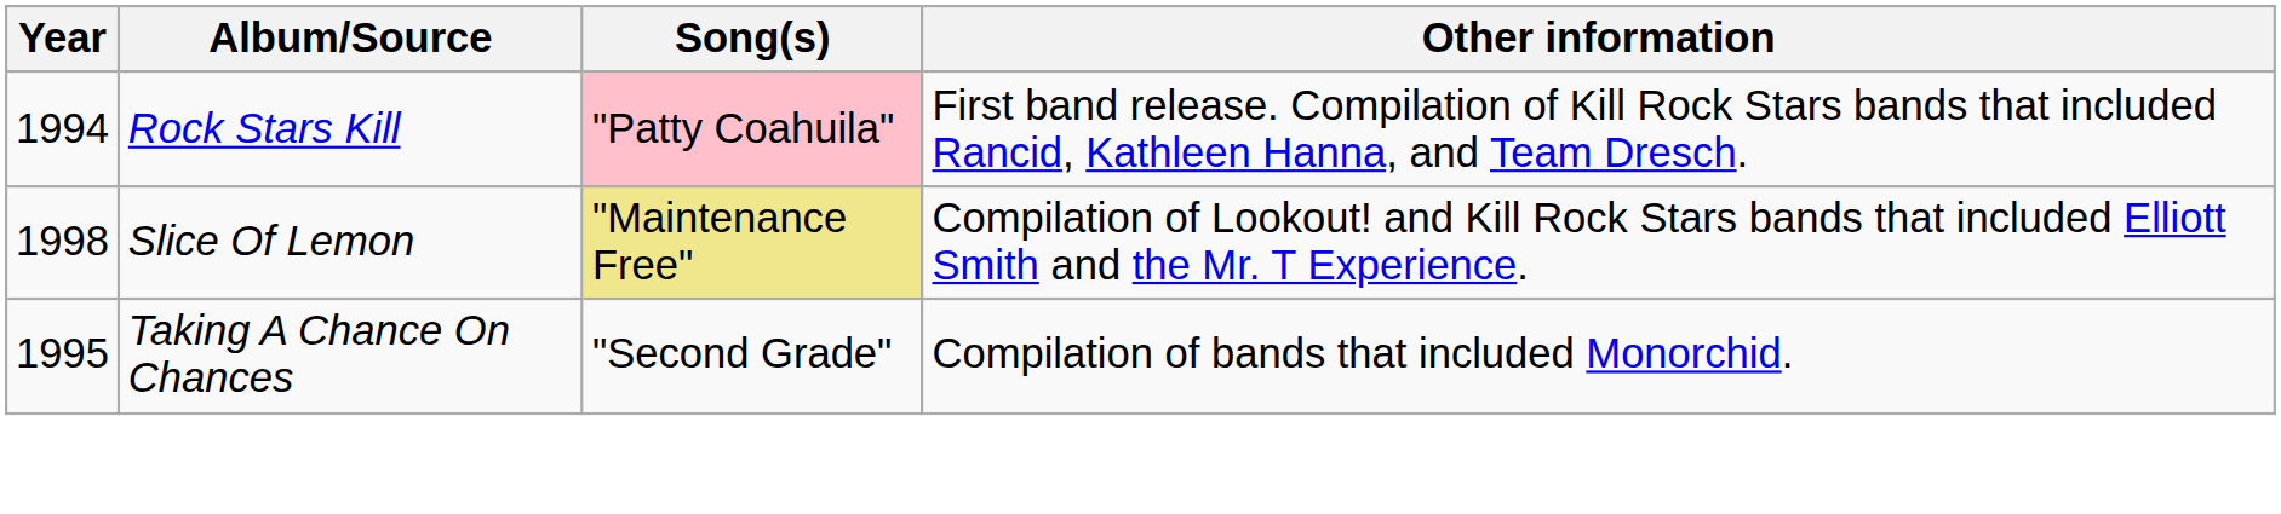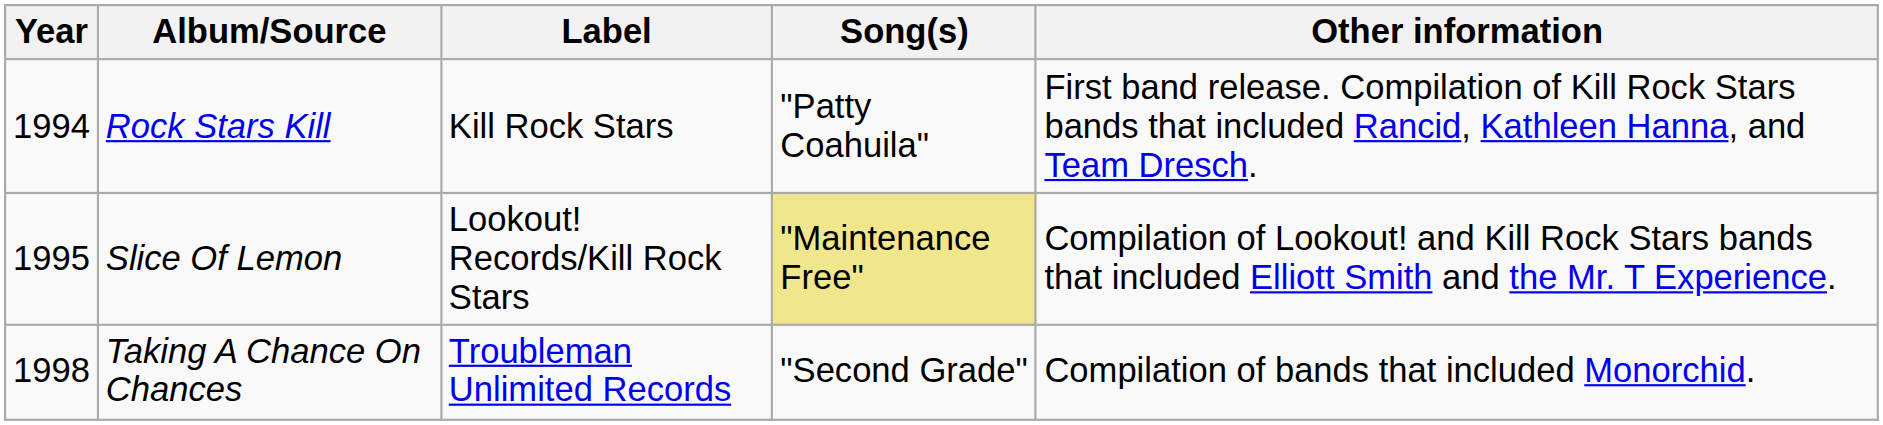+ column: Label | Kill Rock Stars | Lookout! Records/Kill Rock Stars | Troubleman Unlimited Records
Rock Stars Kill | Song(s): pink background -> no background
Slice Of Lemon | Year: 1998 -> 1995
Taking A Chance On Chances | Year: 1995 -> 1998
